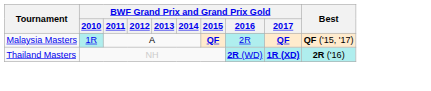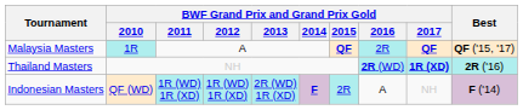+ row: Indonesian Masters | QF (WD) | 1R (WD) 1R (XD) | 1R (WD) 1R (XD) | 2R (WD) 1R (XD) | F | 2R | A | NH | F ('14)
